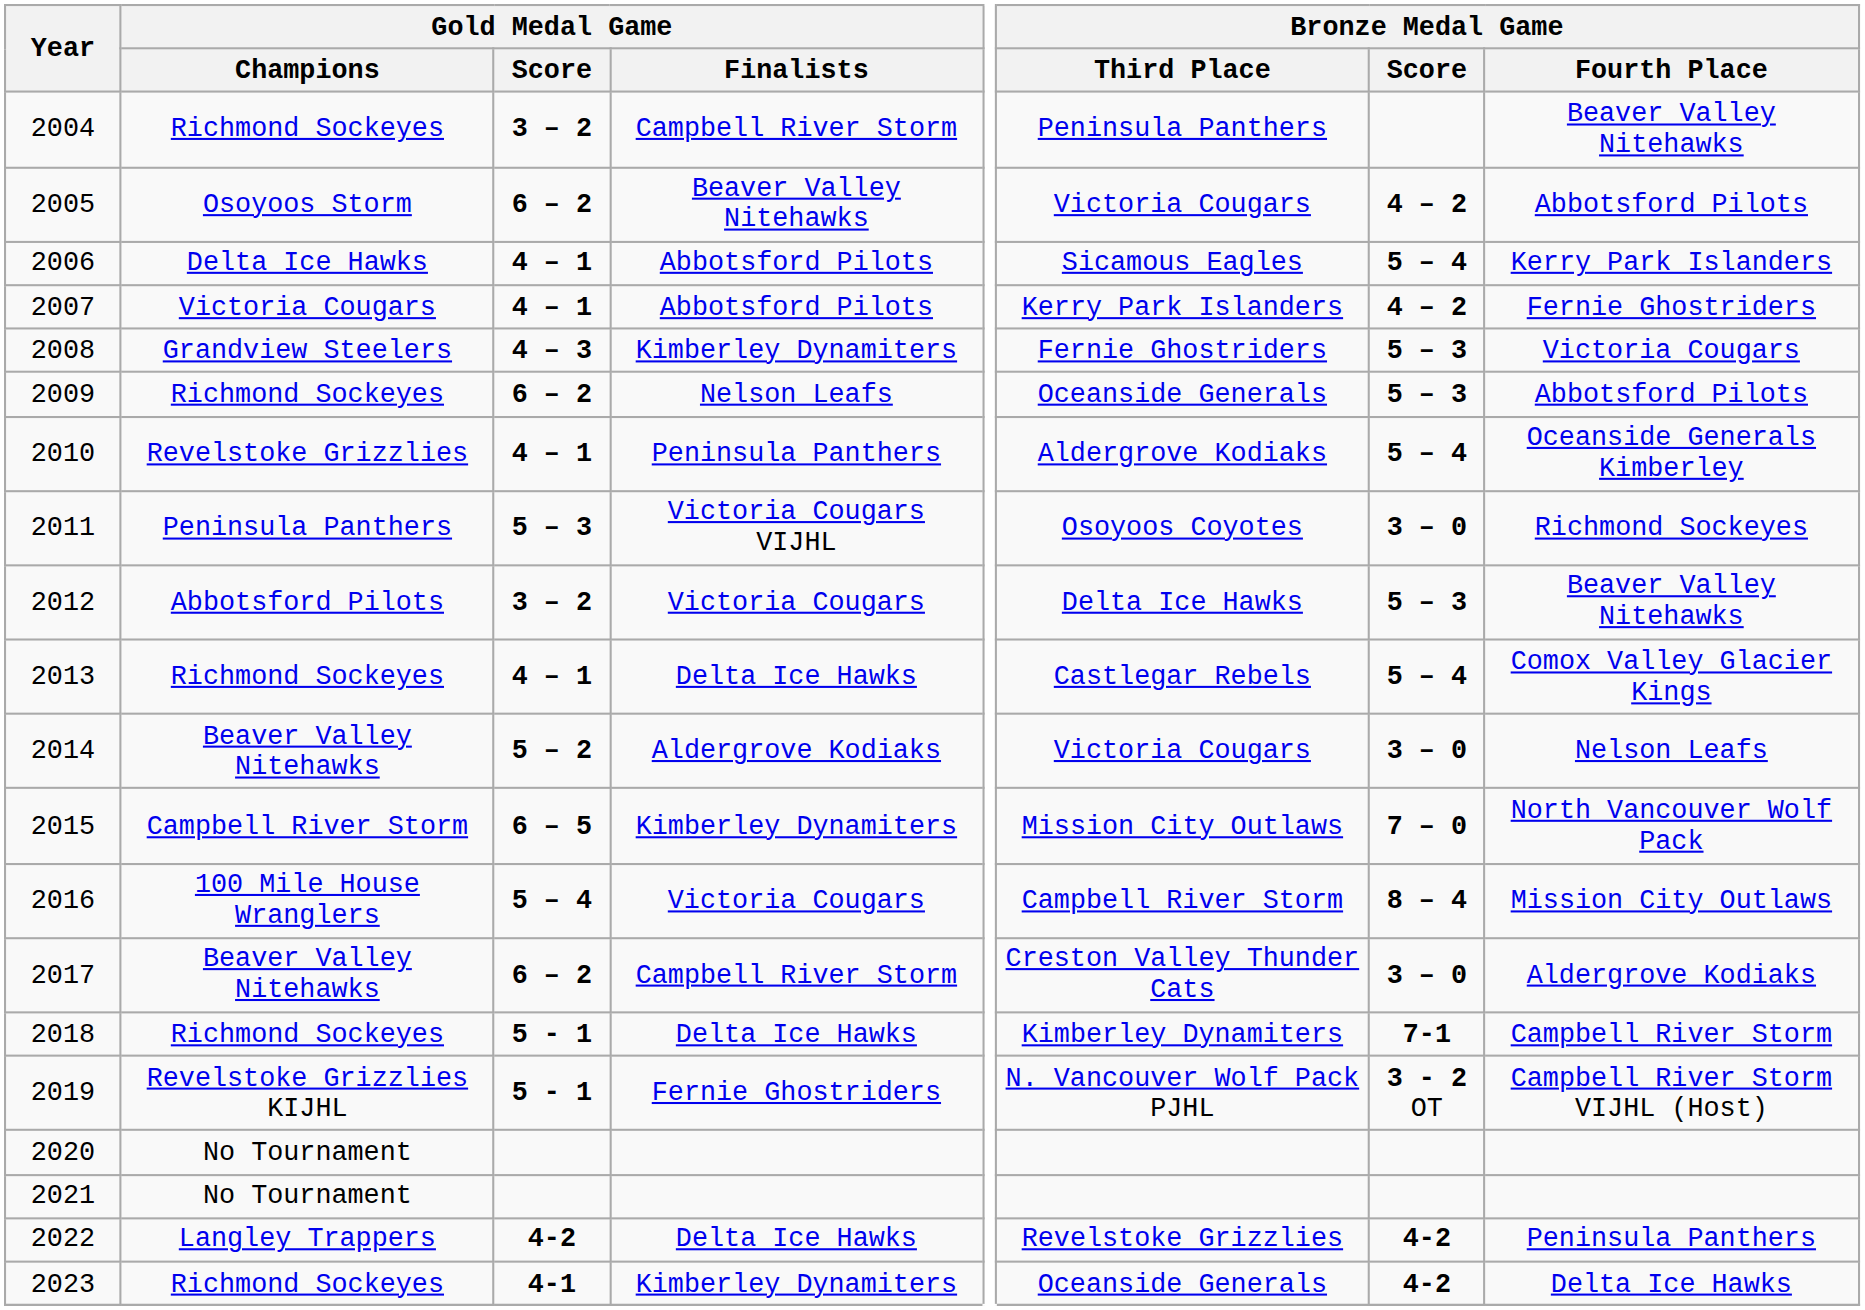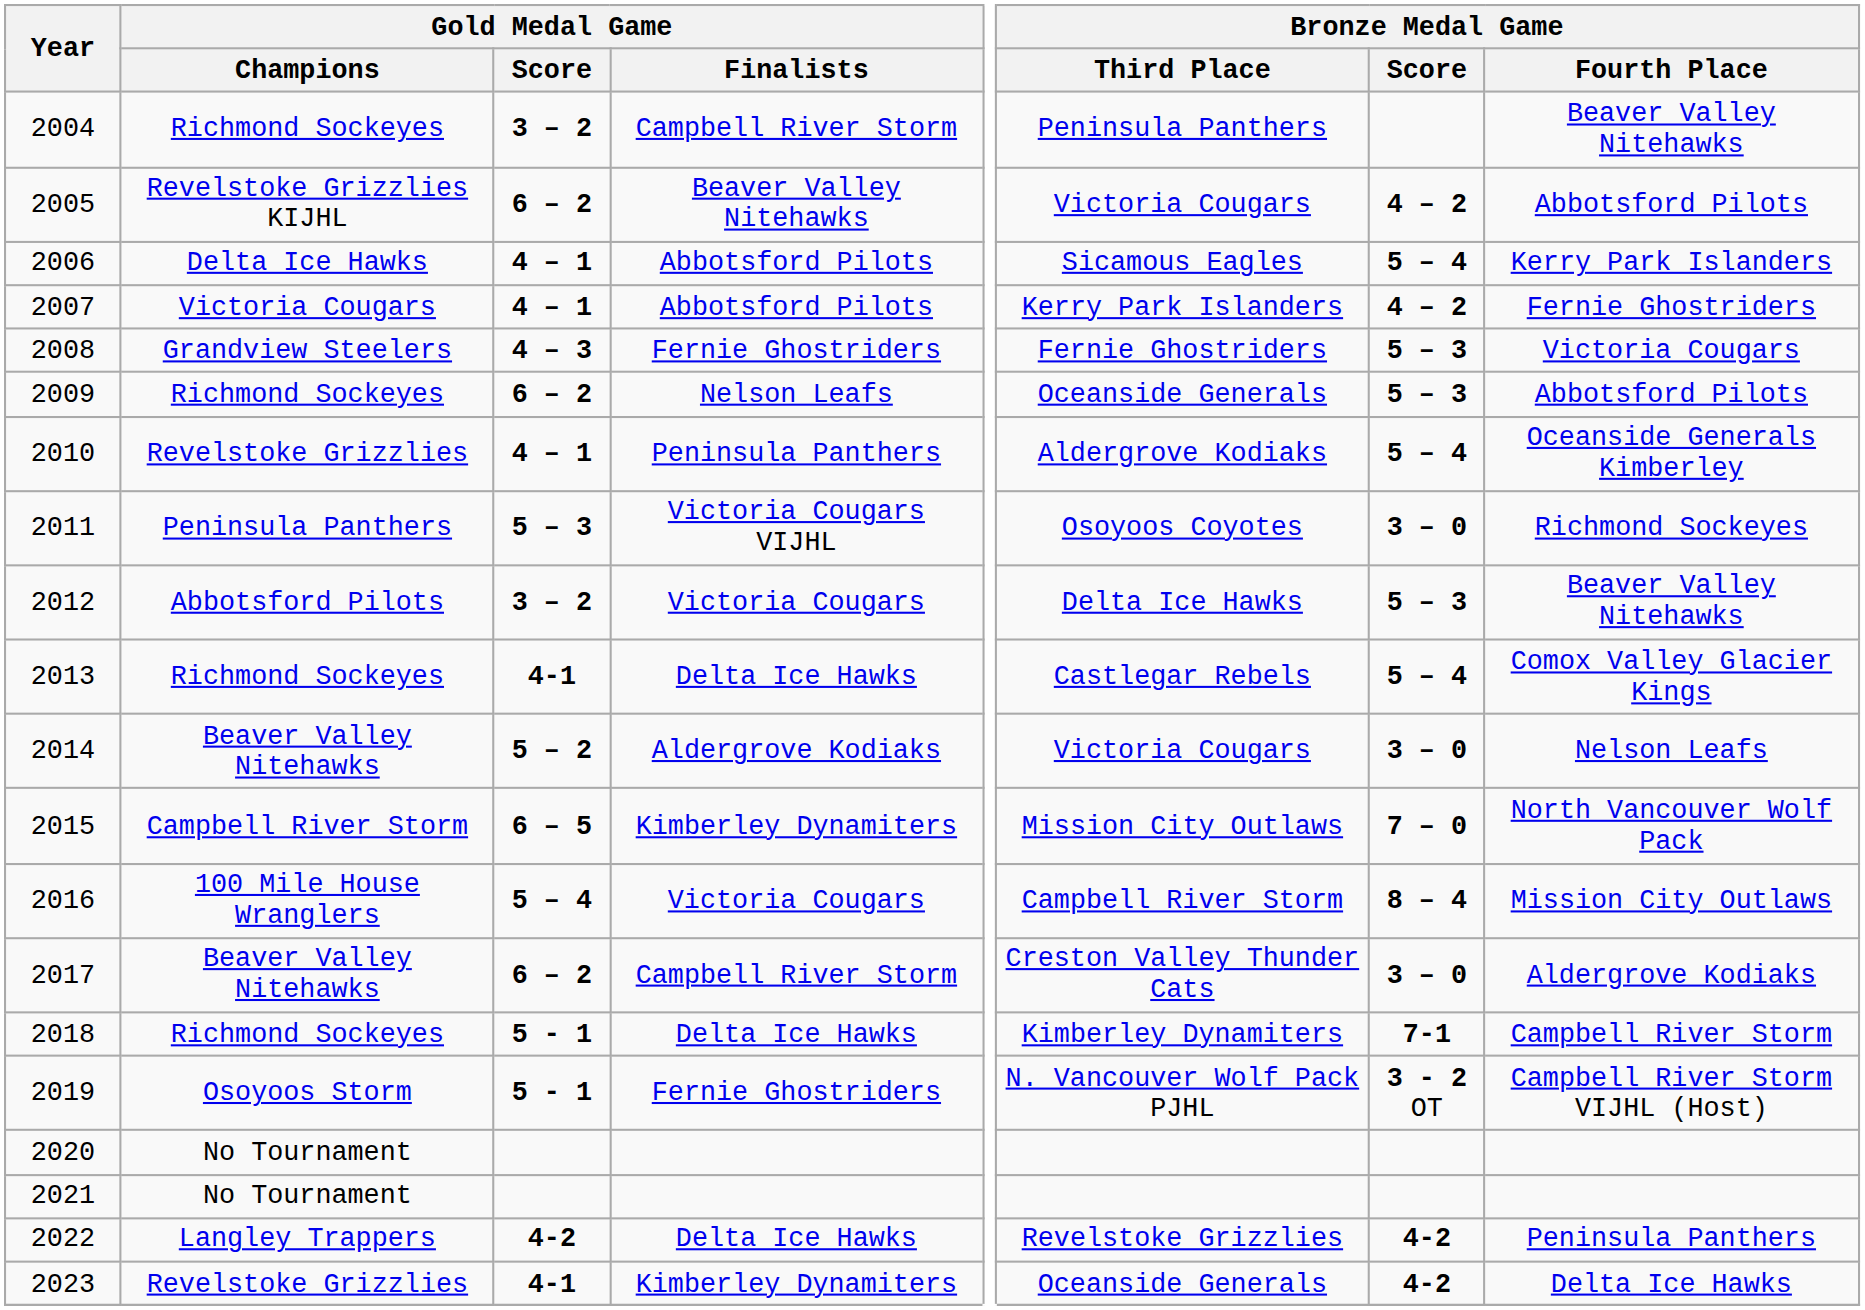2005 | Gold Medal Game / Champions: Osoyoos Storm -> Revelstoke Grizzlies KIJHL
2008 | Gold Medal Game / Finalists: Kimberley Dynamiters -> Fernie Ghostriders
2013 | Gold Medal Game / Score: 4 – 1 -> 4-1
2019 | Gold Medal Game / Champions: Revelstoke Grizzlies KIJHL -> Osoyoos Storm
2023 | Gold Medal Game / Champions: Richmond Sockeyes -> Revelstoke Grizzlies
